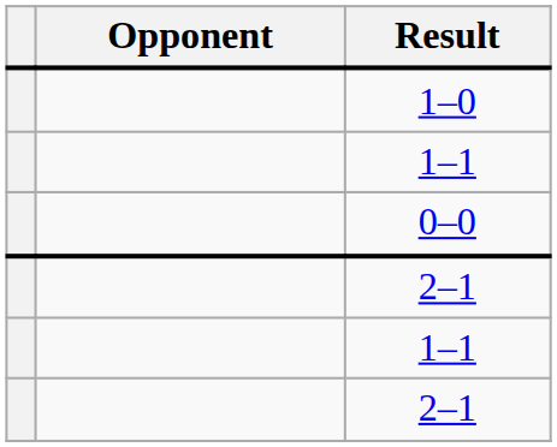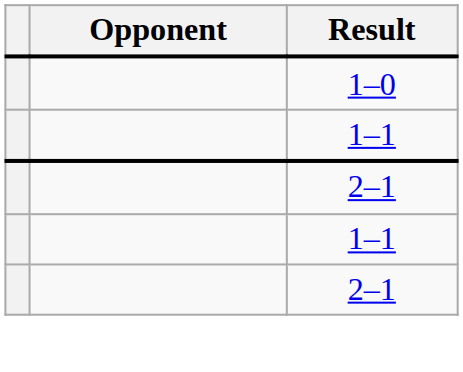- row: 0–0
